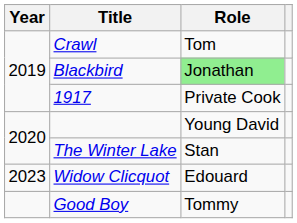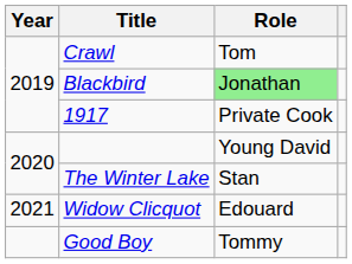Widow Clicquot | Year: 2023 -> 2021
